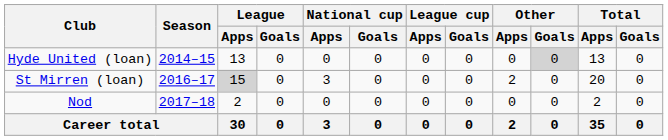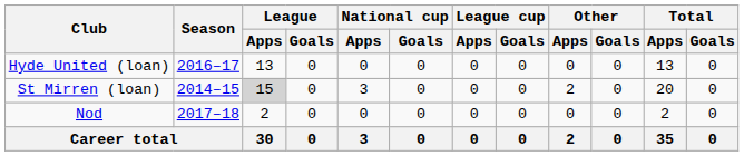Hyde United (loan) | Season: 2014–15 -> 2016–17
Hyde United (loan) | Other / Goals: lightgrey background -> no background
St Mirren (loan) | Season: 2016–17 -> 2014–15
